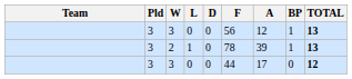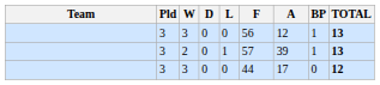columns swapped: D <-> L
2 | F: 78 -> 57
